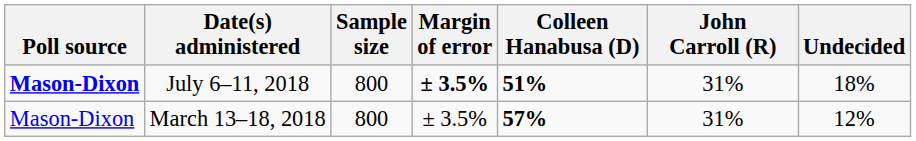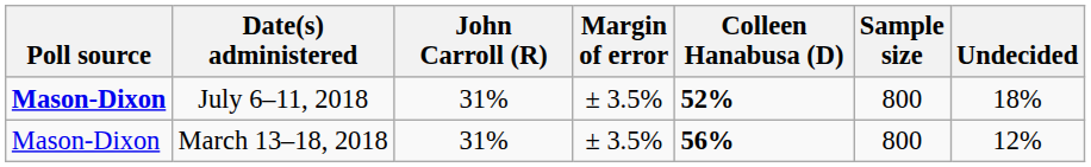columns swapped: Sample size <-> John Carroll (R)
July 6–11, 2018 | Margin of error: bold -> normal
July 6–11, 2018 | Colleen Hanabusa (D): 51% -> 52%
March 13–18, 2018 | Colleen Hanabusa (D): 57% -> 56%
